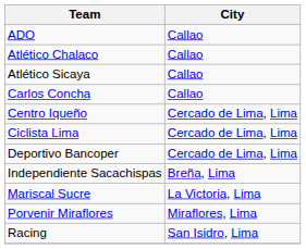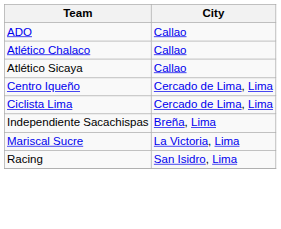- row: Carlos Concha | Callao
- row: Deportivo Bancoper | Cercado de Lima, Lima
- row: Porvenir Miraflores | Miraflores, Lima
